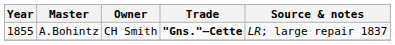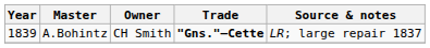A.Bohintz | Year: 1855 -> 1839
